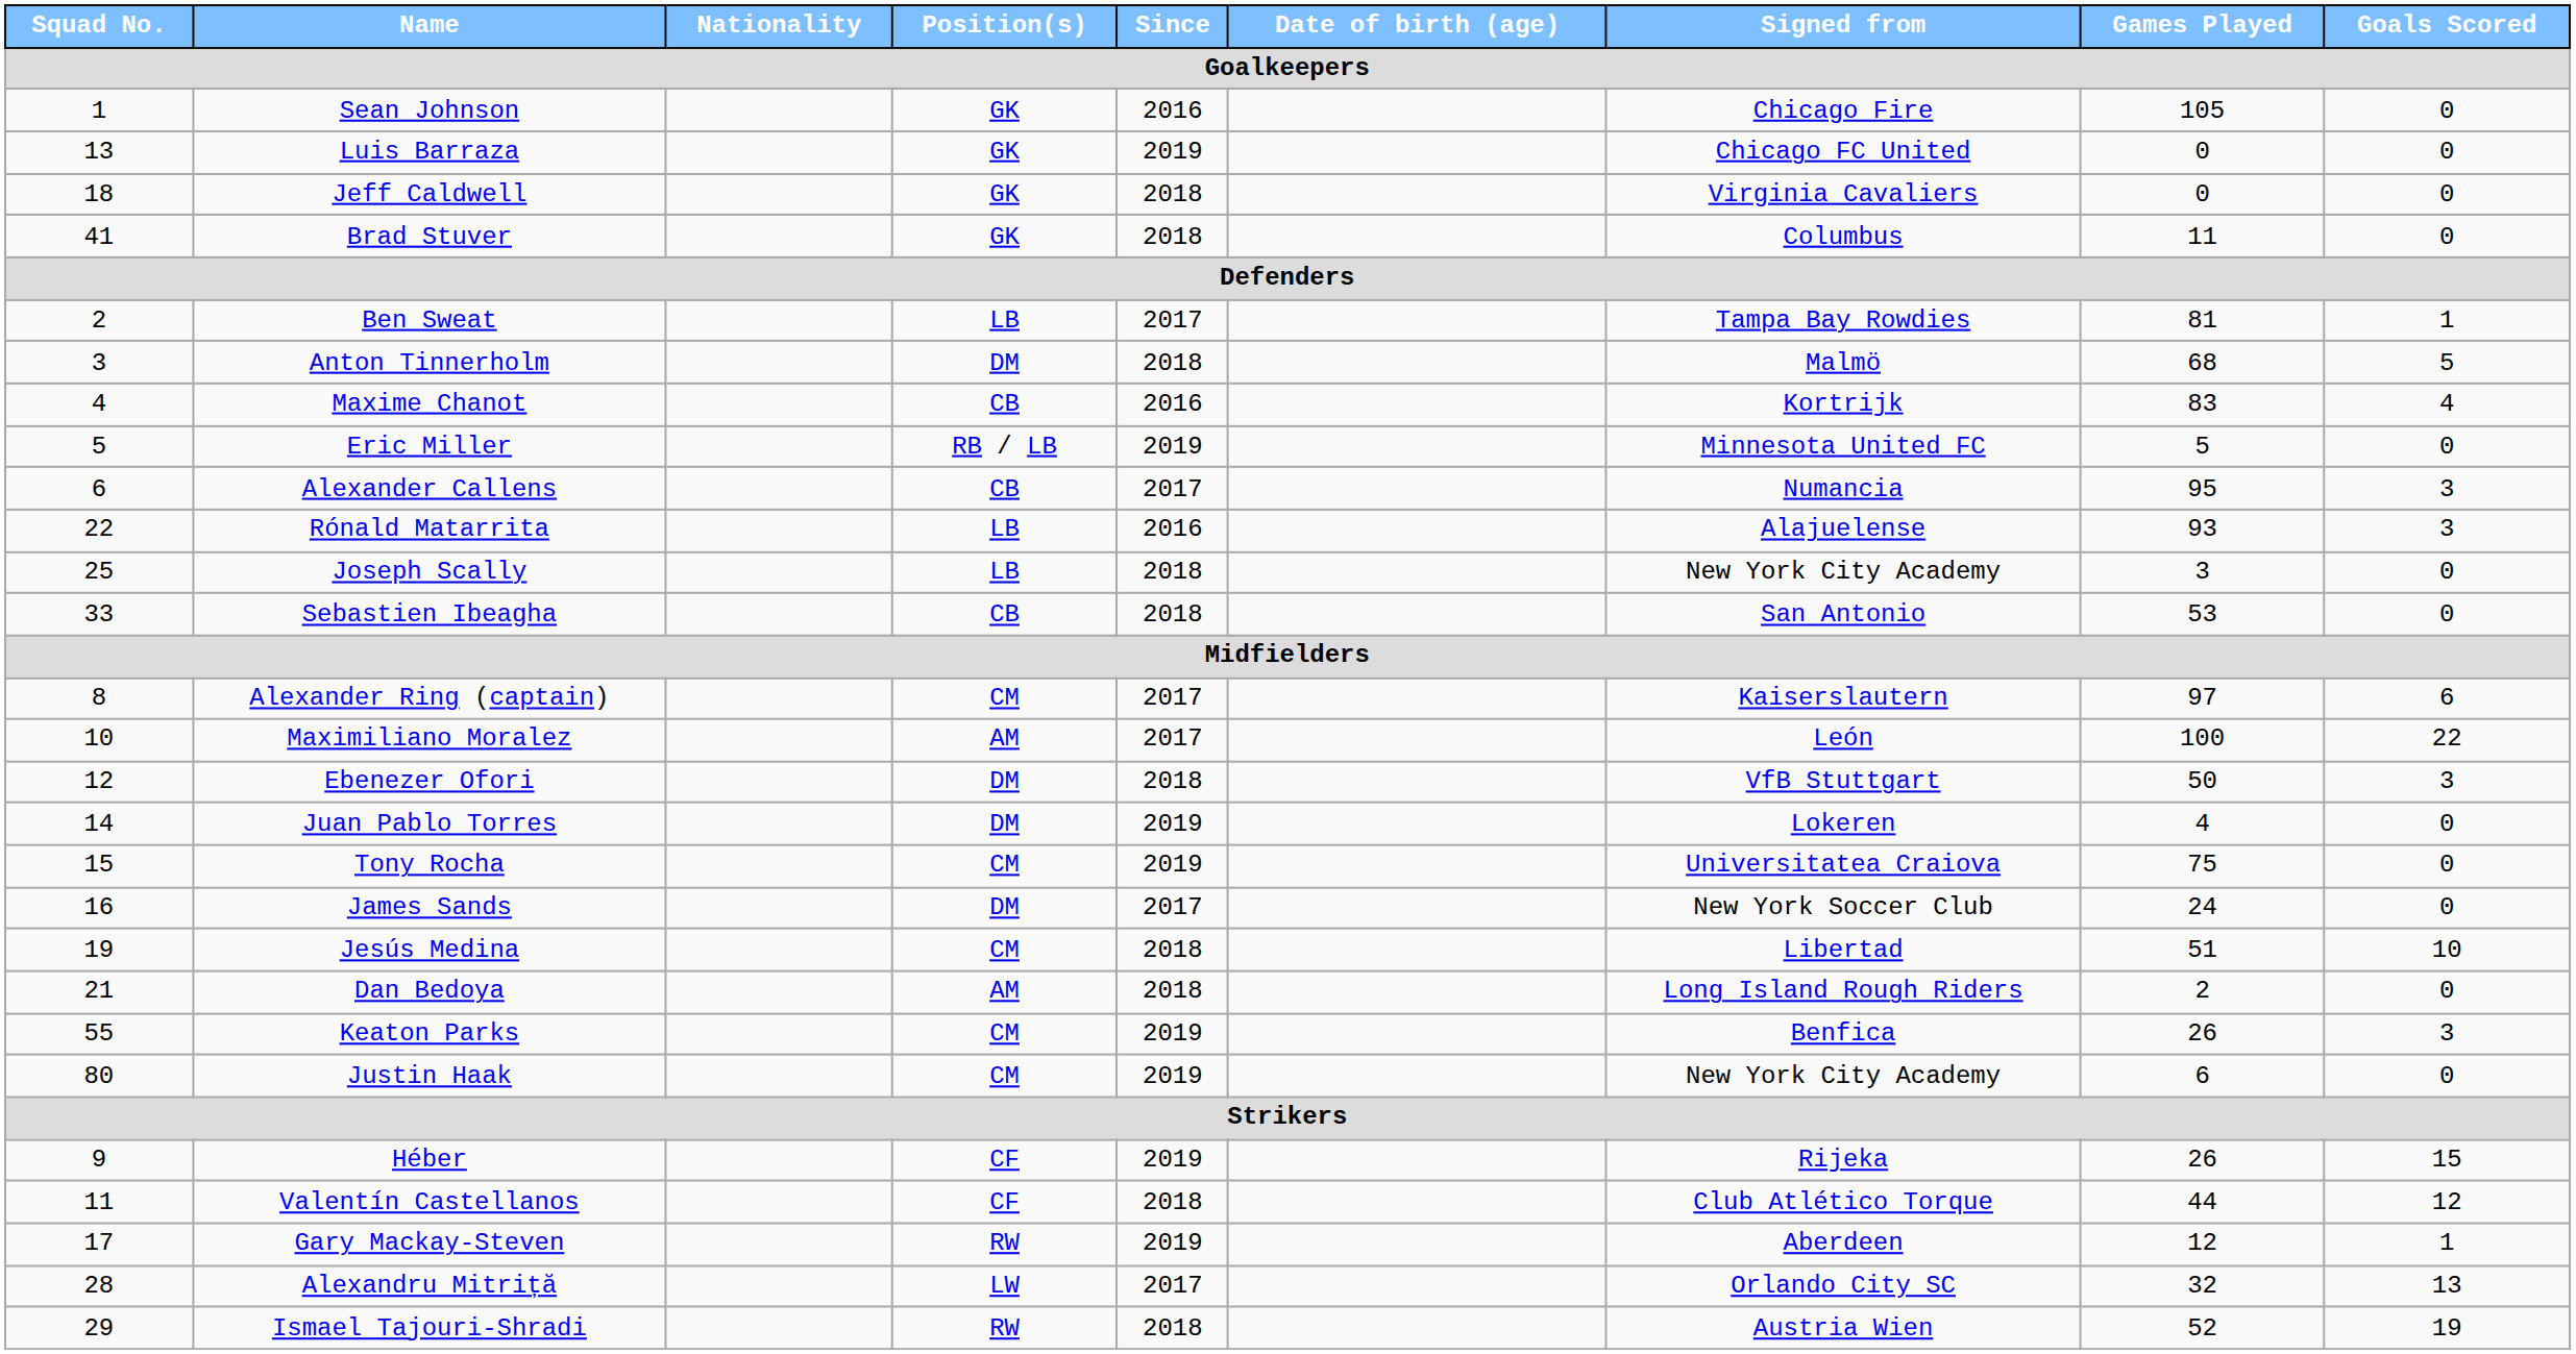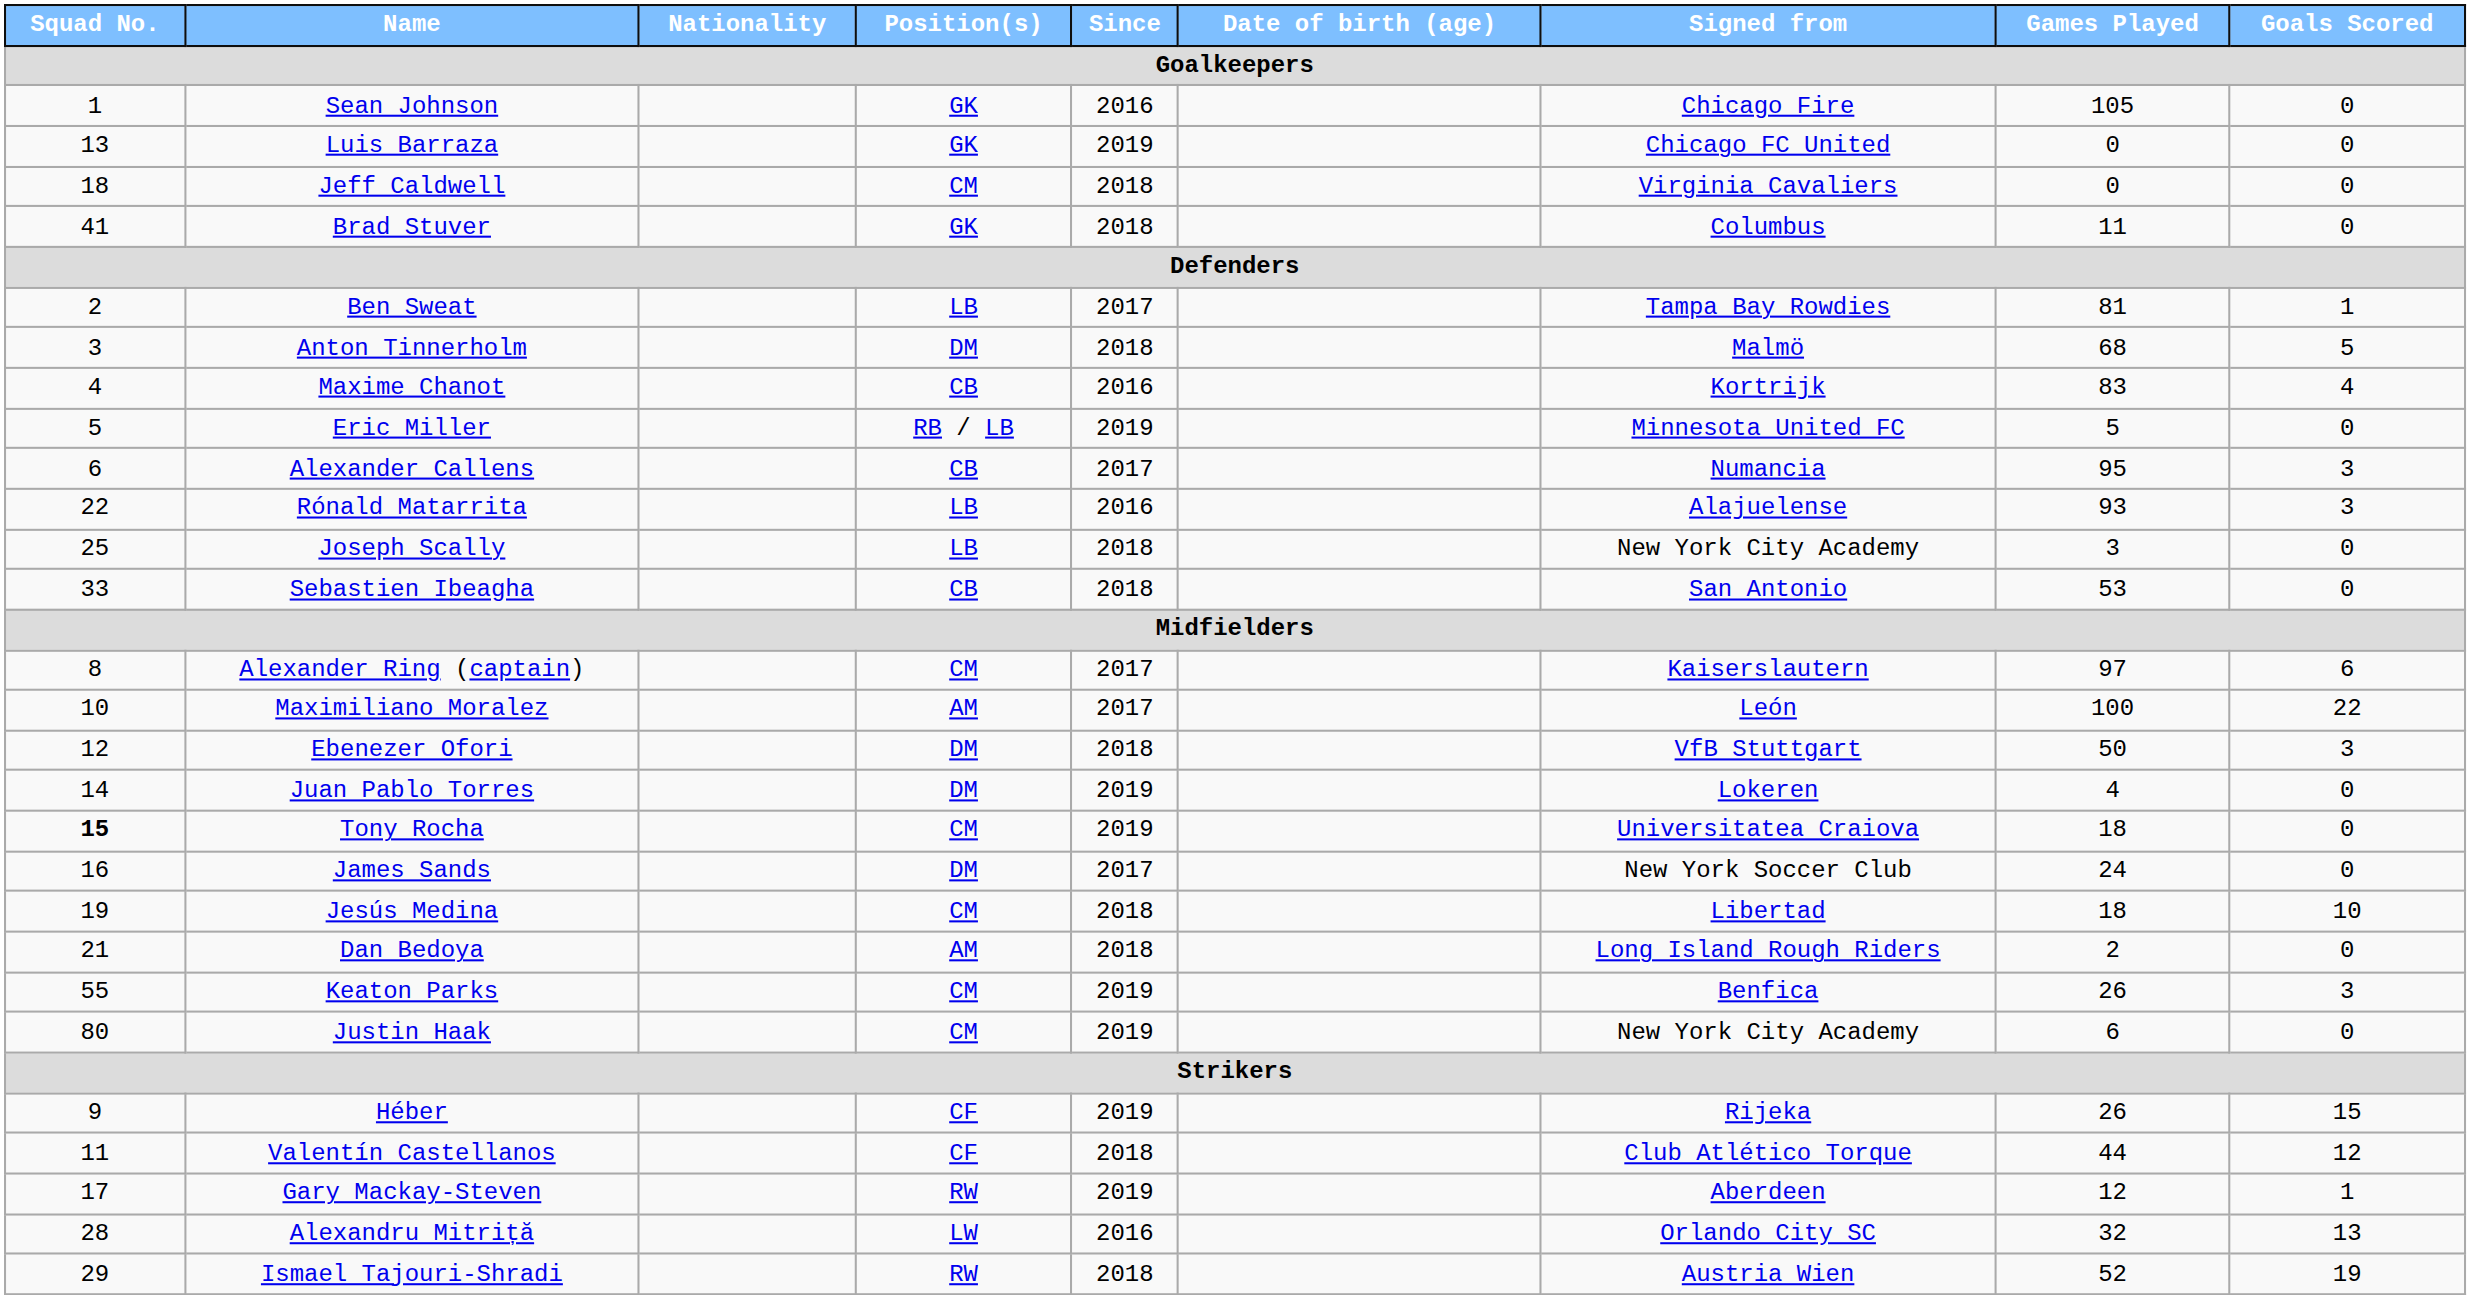Jeff Caldwell | Position(s) / Goalkeepers: GK -> CM
Tony Rocha | Squad No. / Goalkeepers: normal -> bold
Tony Rocha | Games Played / Goalkeepers: 75 -> 18
Jesús Medina | Games Played / Goalkeepers: 51 -> 18
Alexandru Mitriță | Since / Goalkeepers: 2017 -> 2016
